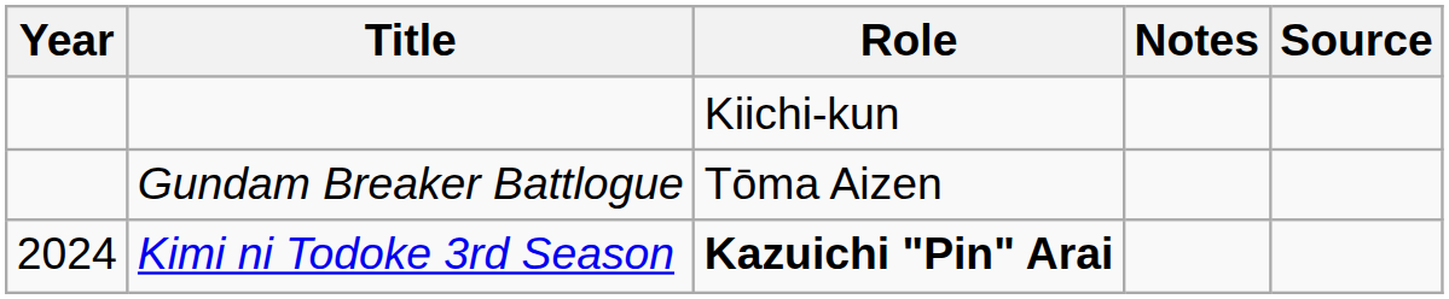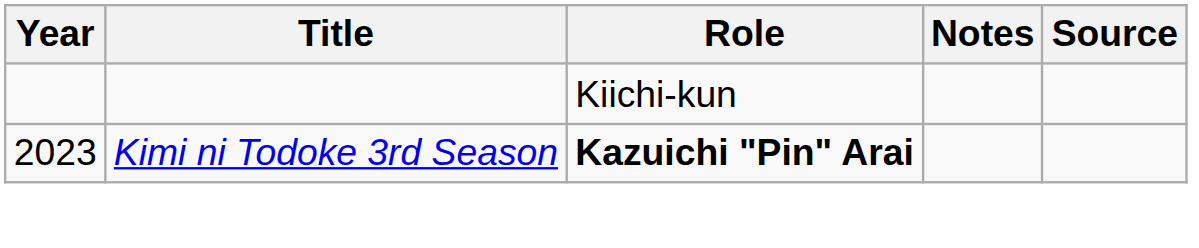- row: Gundam Breaker Battlogue | Tо̄ma Aizen
Kimi ni Todoke 3rd Season | Year: 2024 -> 2023
